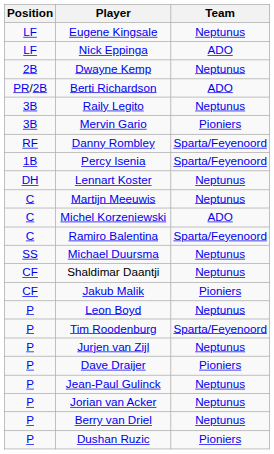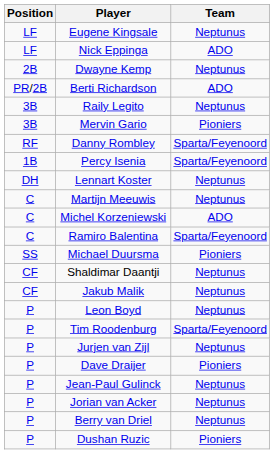Michael Duursma | Team: Neptunus -> Pioniers
Jakub Malik | Team: Pioniers -> Neptunus
